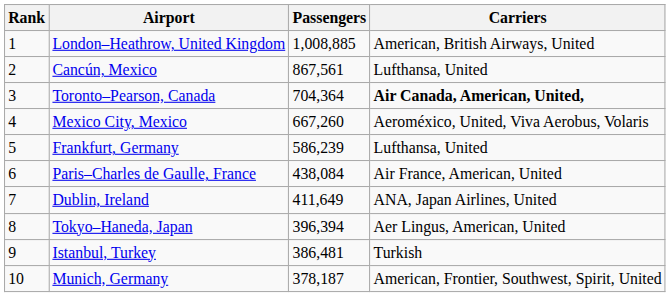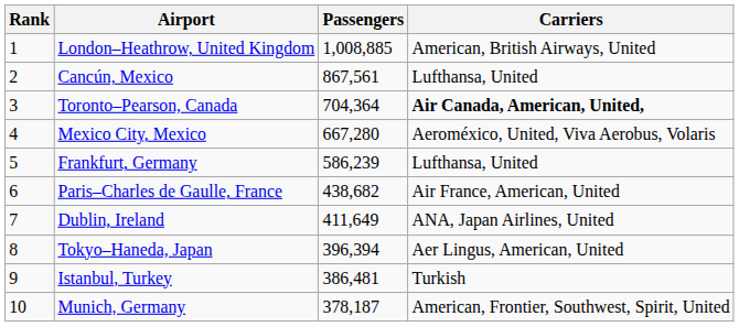Mexico City, Mexico | Passengers: 667,260 -> 667,280
Paris–Charles de Gaulle, France | Passengers: 438,084 -> 438,682
